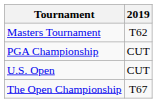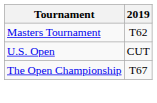- row: PGA Championship | CUT
